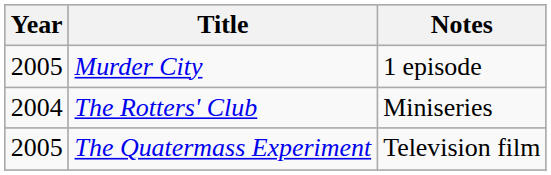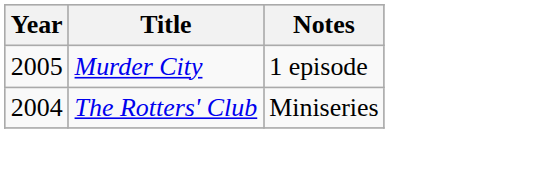- row: 2005 | The Quatermass Experiment | Television film
